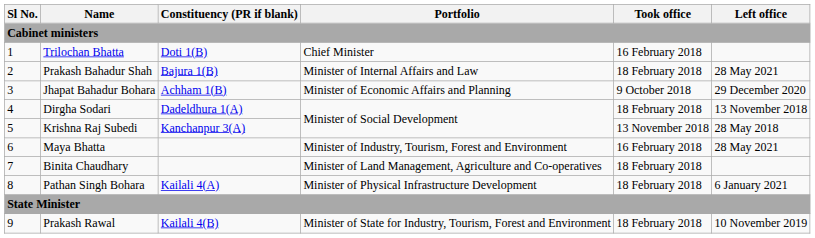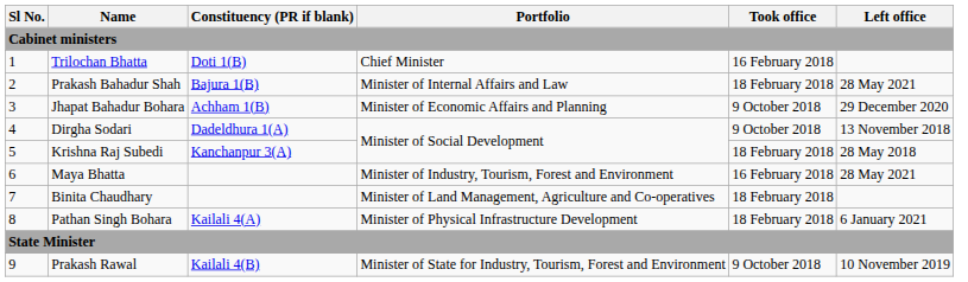Dirgha Sodari | Took office: 18 February 2018 -> 9 October 2018
Krishna Raj Subedi | Took office: 13 November 2018 -> 18 February 2018
Prakash Rawal | Took office: 18 February 2018 -> 9 October 2018
